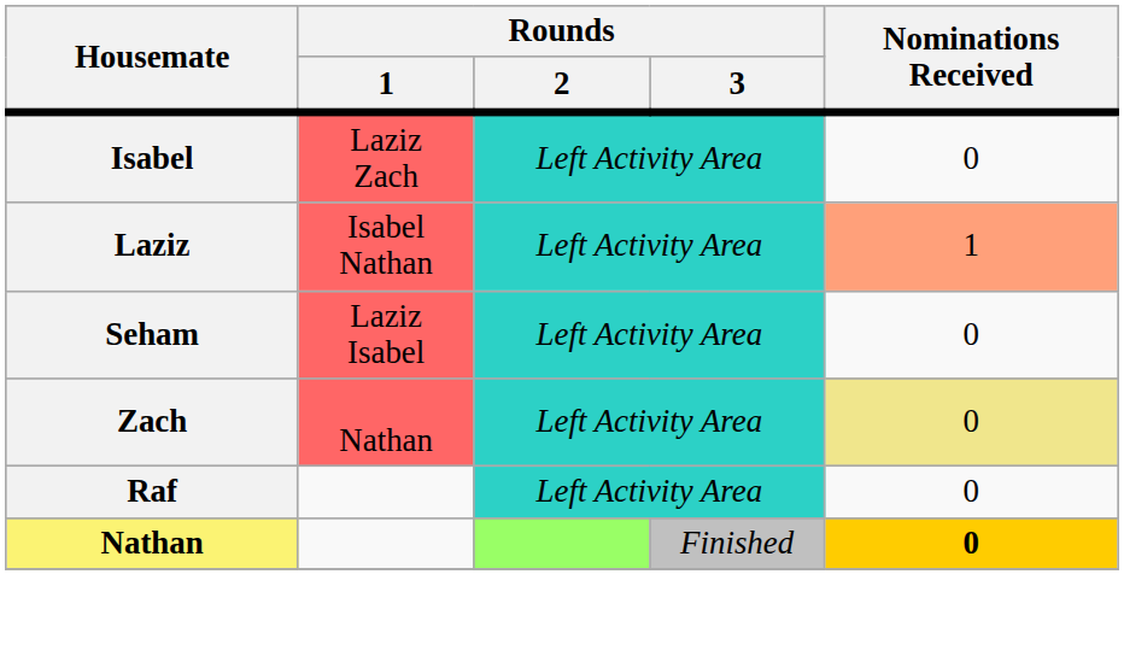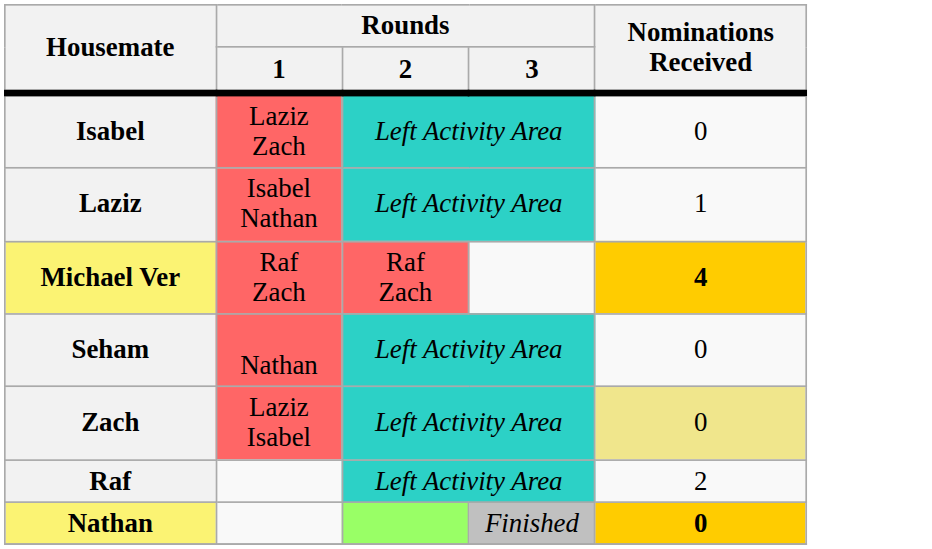Laziz | Nominations Received: lightsalmon background -> no background
+ row: Michael Ver | Raf Zach | Raf Zach | 4
Seham | Rounds / 1: Laziz Isabel -> Nathan
Zach | Rounds / 1: Nathan -> Laziz Isabel
Raf | Nominations Received: 0 -> 2
